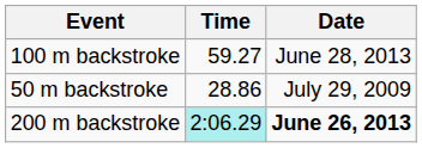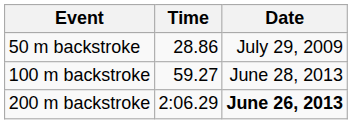rows swapped: 50 m backstroke <-> 100 m backstroke
200 m backstroke | Time: paleturquoise background -> no background
